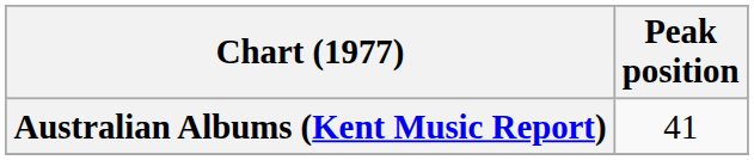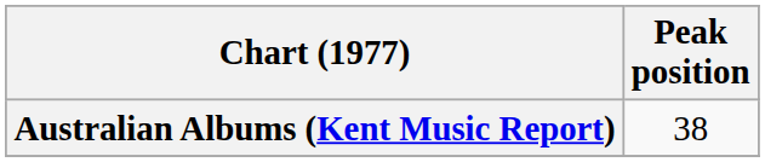Australian Albums (Kent Music Report) | Peak position: 41 -> 38
